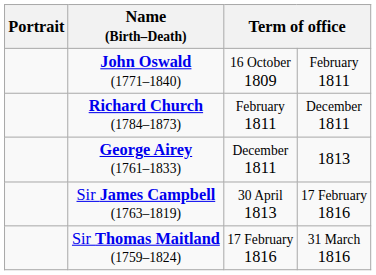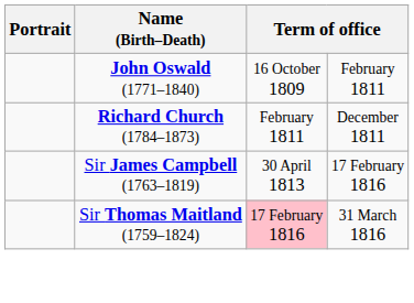- row: George Airey (1761–1833) | December 1811 | 1813
Sir Thomas Maitland (1759–1824) | column 3: no background -> pink background
